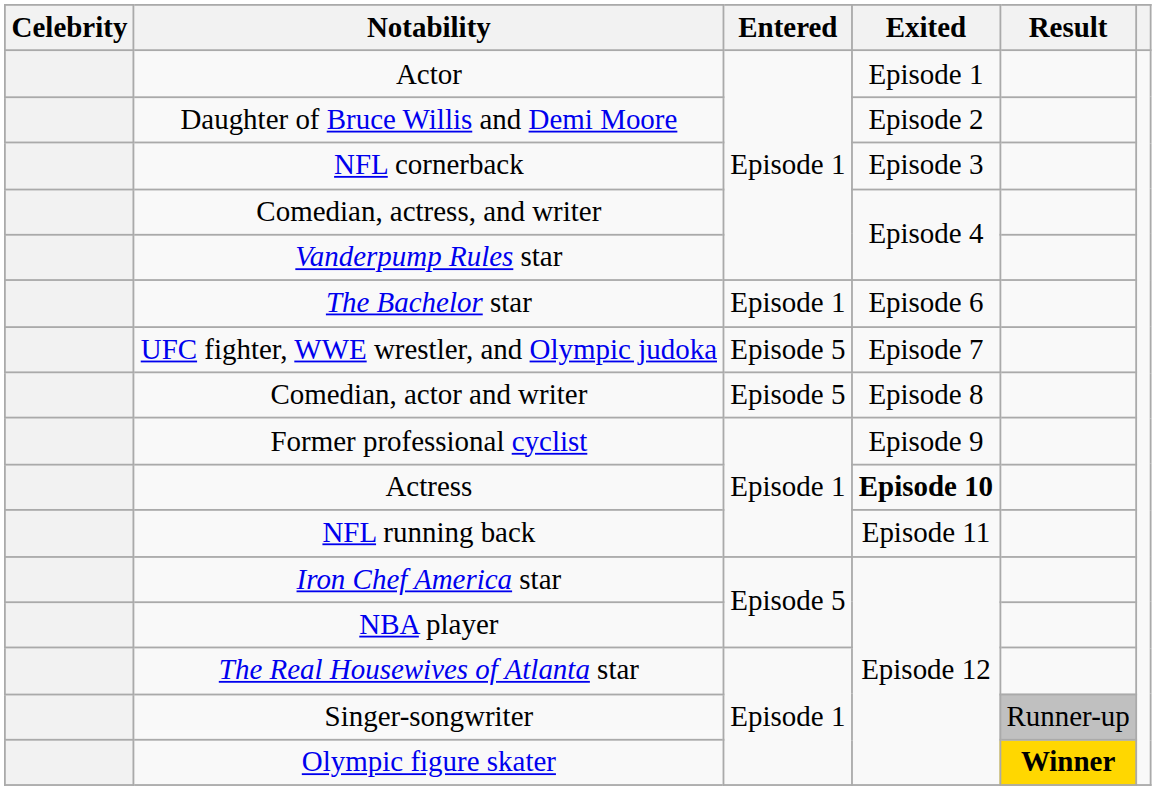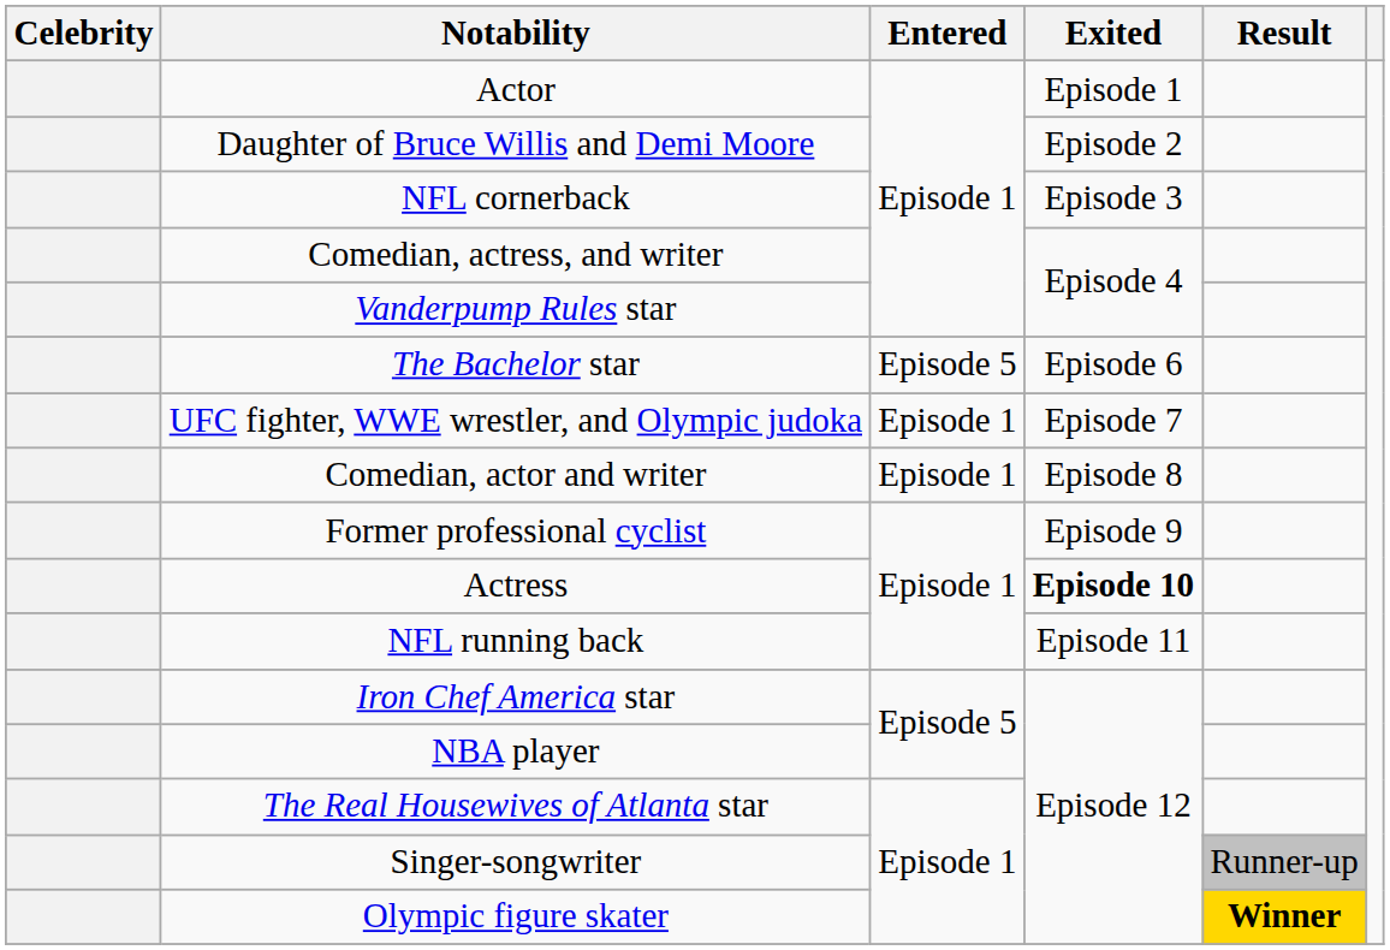The Bachelor star | Entered: Episode 1 -> Episode 5
UFC fighter, WWE wrestler, and Olympic judoka | Entered: Episode 5 -> Episode 1
Comedian, actor and writer | Entered: Episode 5 -> Episode 1
